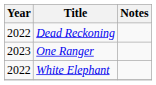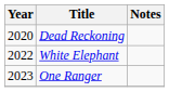Dead Reckoning | Year: 2022 -> 2020
rows swapped: White Elephant <-> One Ranger
